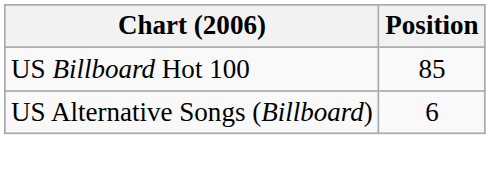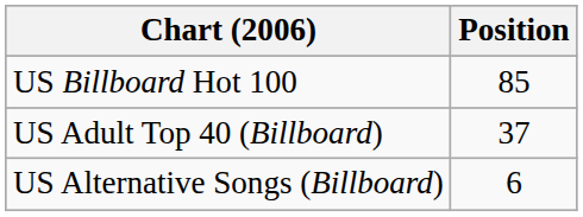+ row: US Adult Top 40 (Billboard) | 37
